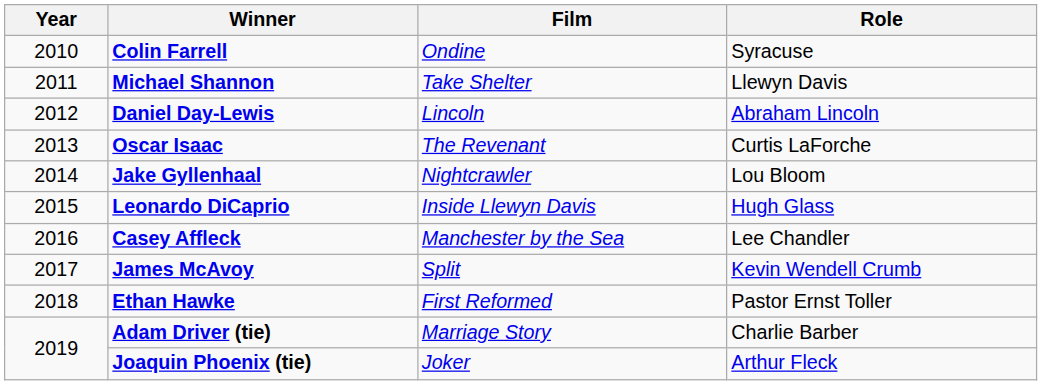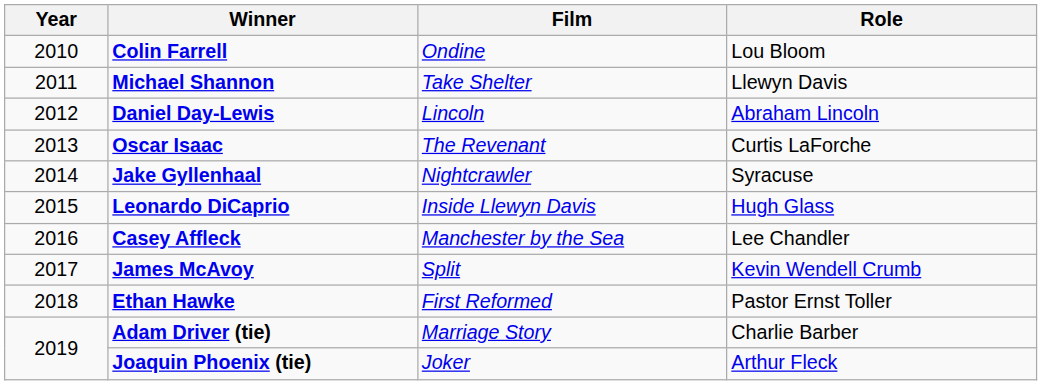Colin Farrell | Role: Syracuse -> Lou Bloom
Jake Gyllenhaal | Role: Lou Bloom -> Syracuse
